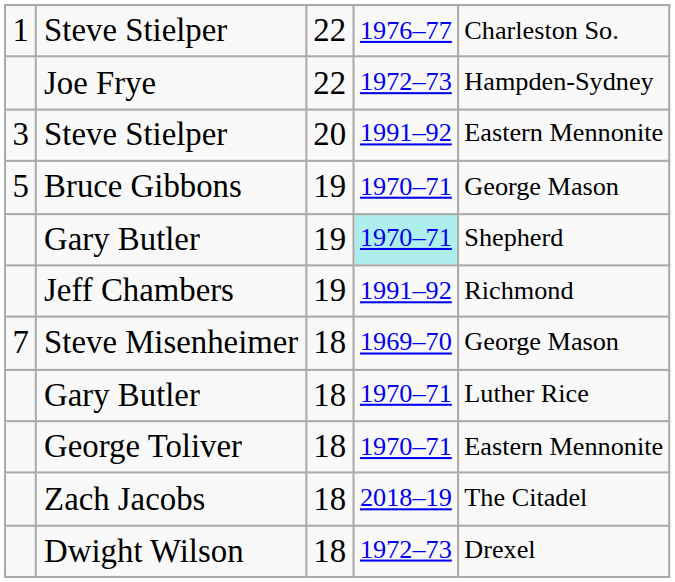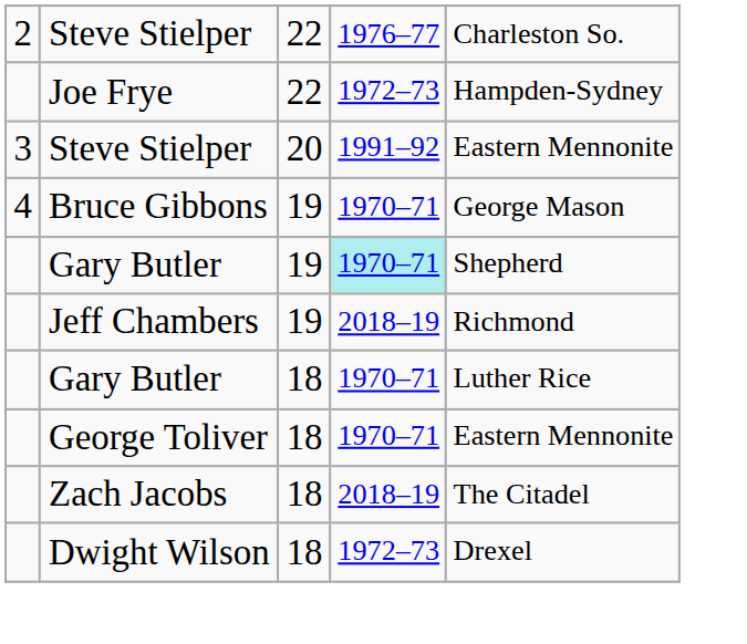Steve Stielper / 22 | column 1: 1 -> 2
Bruce Gibbons | column 1: 5 -> 4
Jeff Chambers | column 4: 1991–92 -> 2018–19
- row: 7 | Steve Misenheimer | 18 | 1969–70 | George Mason
